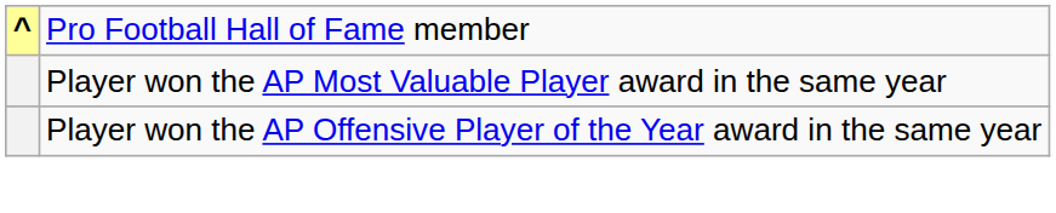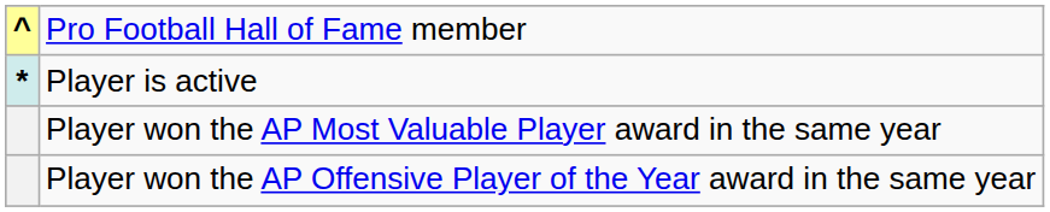+ row: * | Player is active
